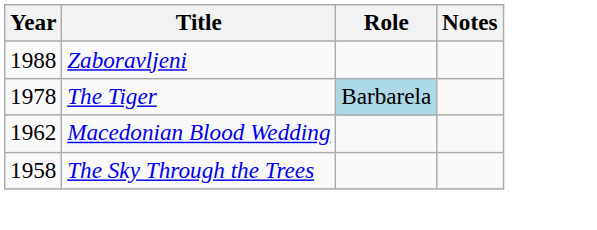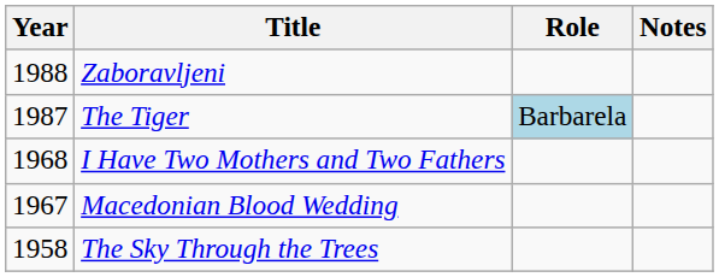The Tiger | Year: 1978 -> 1987
+ row: 1968 | I Have Two Mothers and Two Fathers
Macedonian Blood Wedding | Year: 1962 -> 1967
